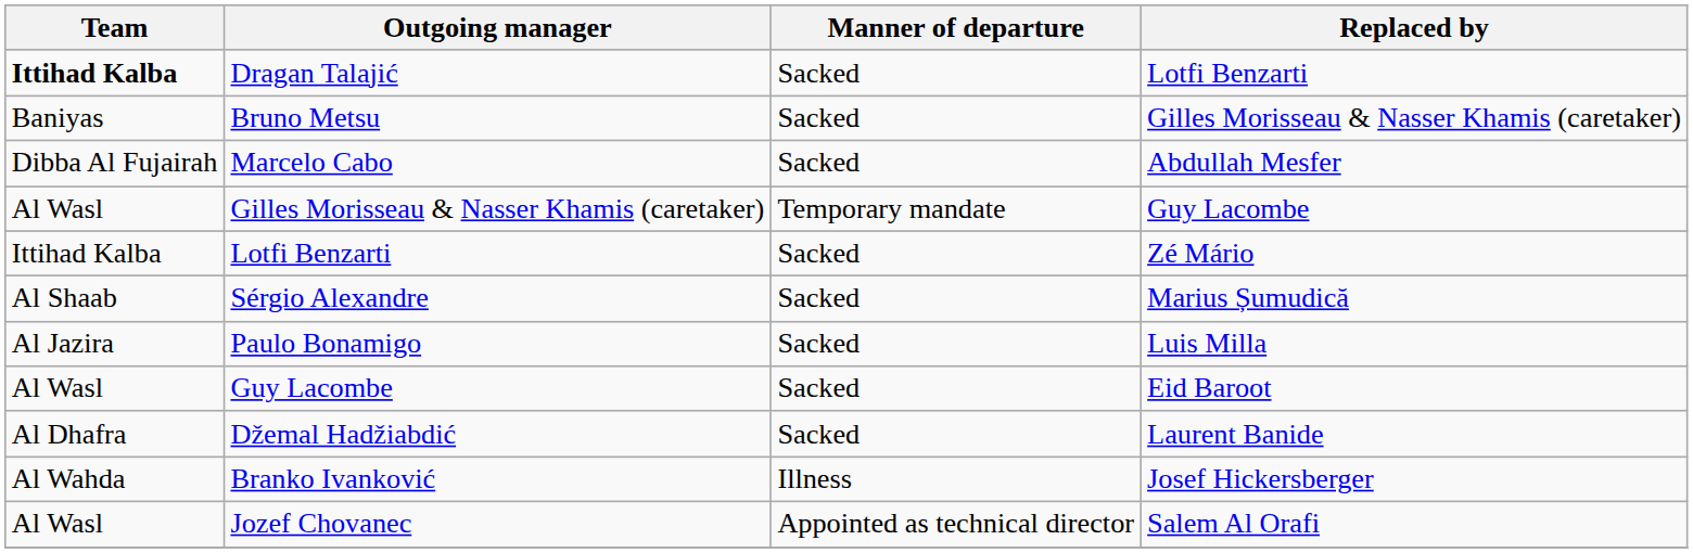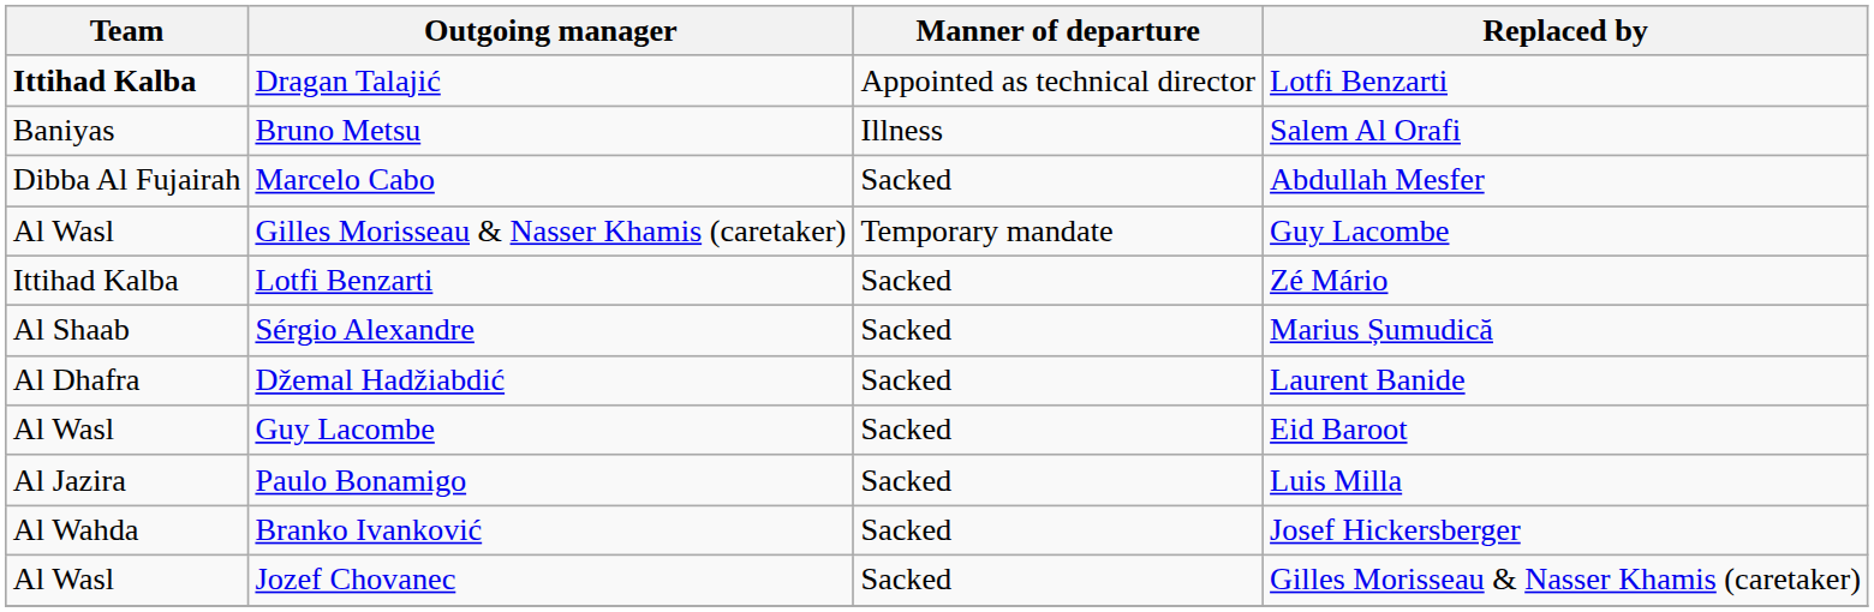Dragan Talajić | Manner of departure: Sacked -> Appointed as technical director
Bruno Metsu | Manner of departure: Sacked -> Illness
Bruno Metsu | Replaced by: Gilles Morisseau & Nasser Khamis (caretaker) -> Salem Al Orafi
rows swapped: Džemal Hadžiabdić <-> Paulo Bonamigo
Branko Ivanković | Manner of departure: Illness -> Sacked
Jozef Chovanec | Manner of departure: Appointed as technical director -> Sacked
Jozef Chovanec | Replaced by: Salem Al Orafi -> Gilles Morisseau & Nasser Khamis (caretaker)
